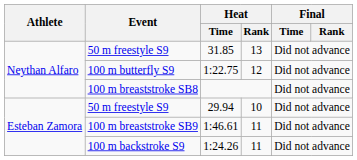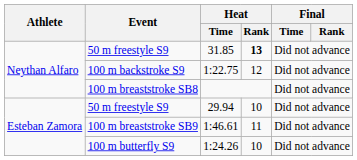31.85 | Heat / Rank: normal -> bold
1:22.75 | Event: 100 m butterfly S9 -> 100 m backstroke S9
1:24.26 | Event: 100 m backstroke S9 -> 100 m butterfly S9
1:24.26 | Heat / Rank: 11 -> 10
